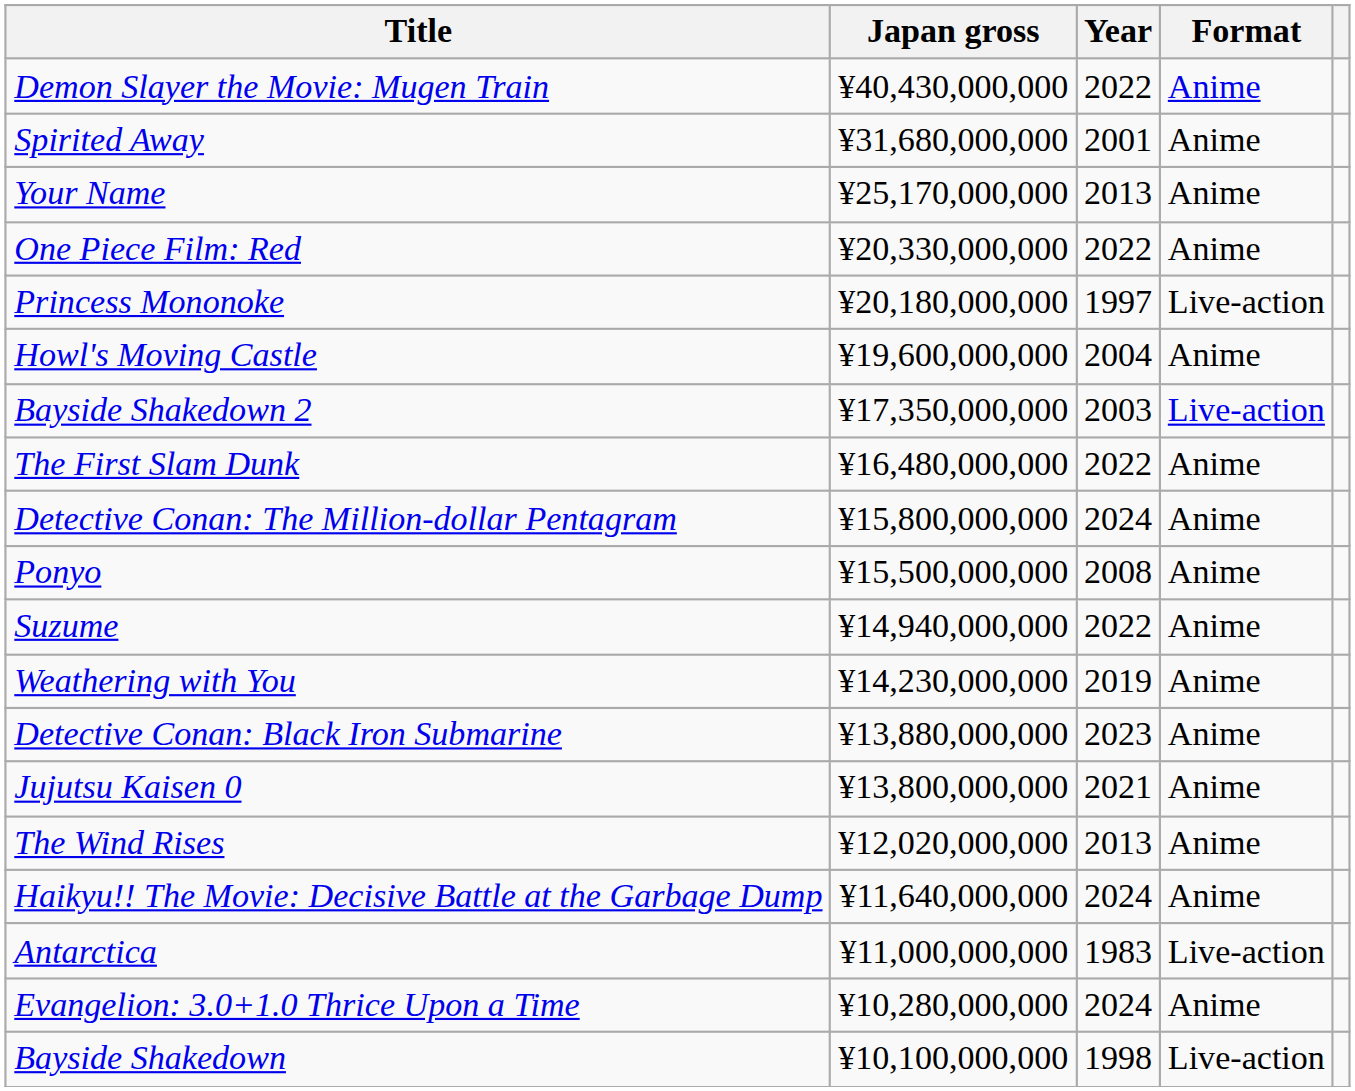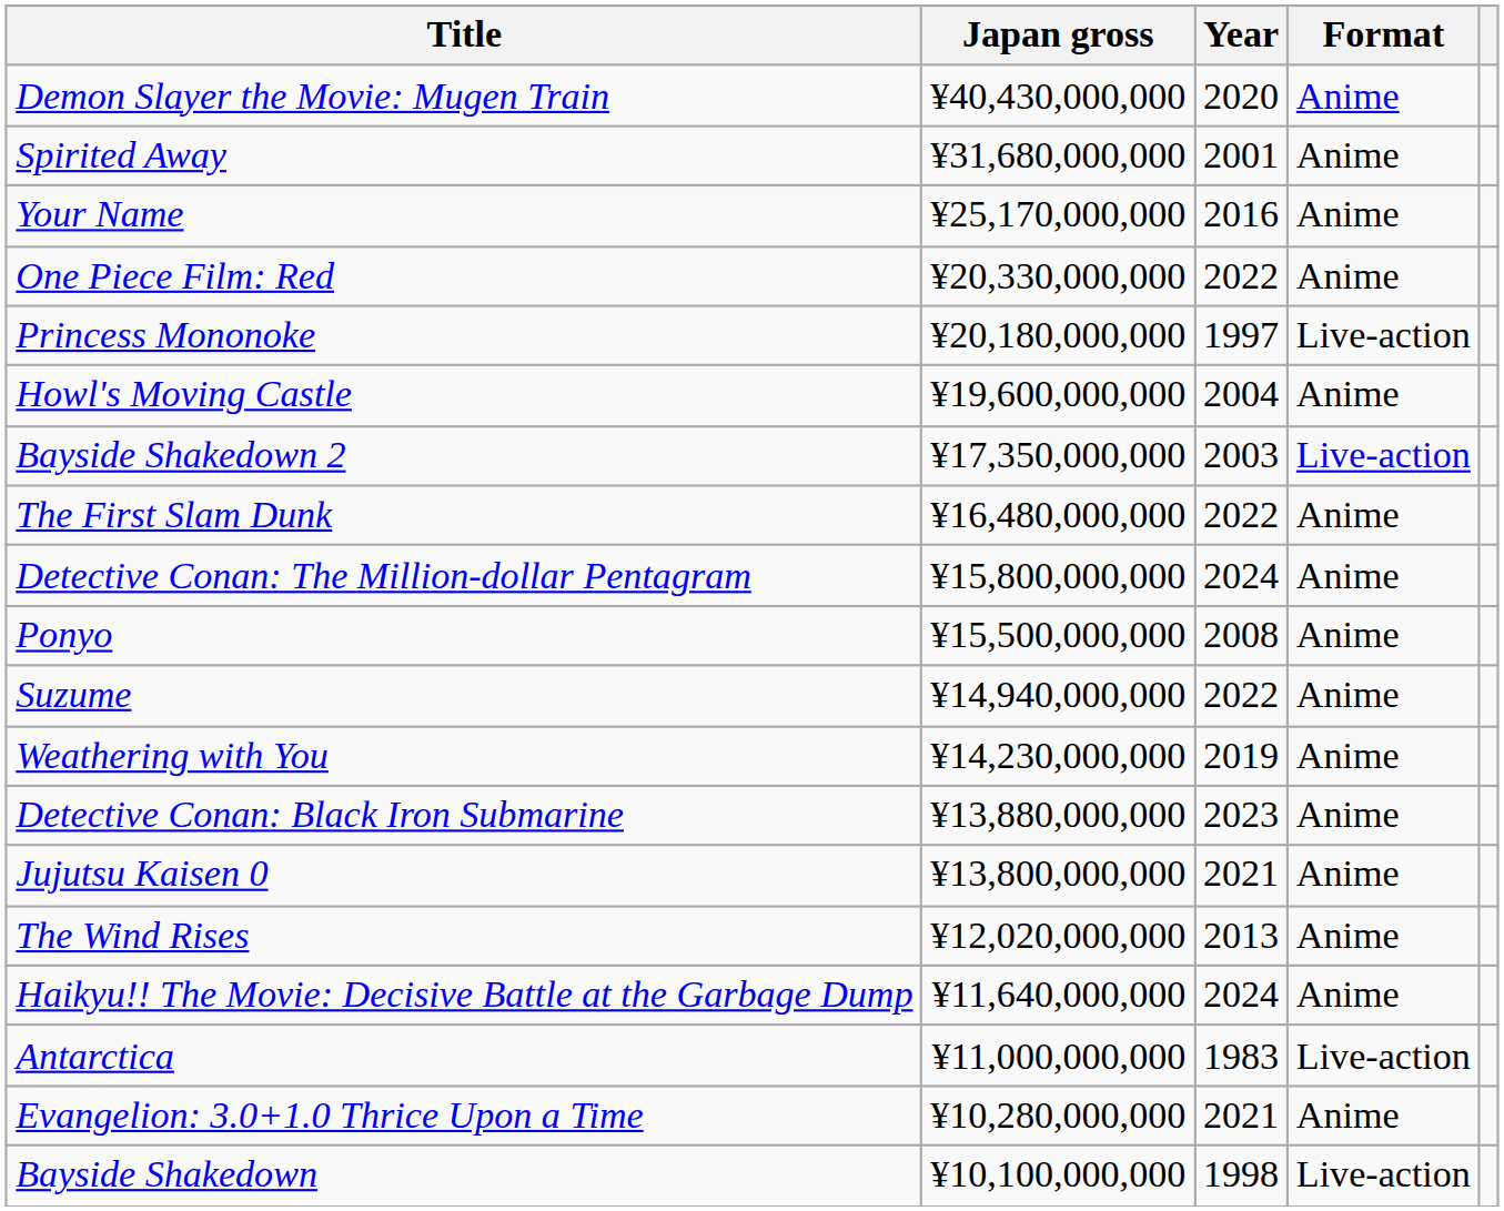Demon Slayer the Movie: Mugen Train | Year: 2022 -> 2020
Your Name | Year: 2013 -> 2016
Evangelion: 3.0+1.0 Thrice Upon a Time | Year: 2024 -> 2021
